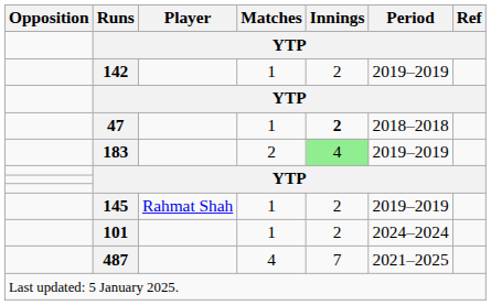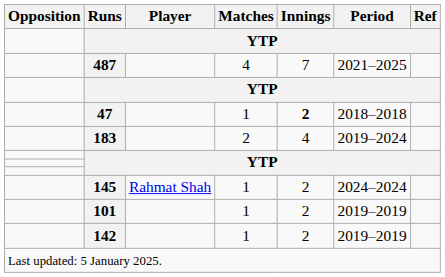rows swapped: 142 <-> 487
183 | Innings: lightgreen background -> no background
183 | Period: 2019–2019 -> 2019–2024
145 | Period: 2019–2019 -> 2024–2024
101 | Period: 2024–2024 -> 2019–2019
